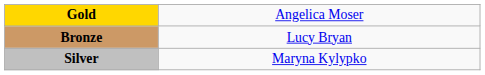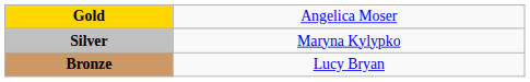rows swapped: Silver <-> Bronze
